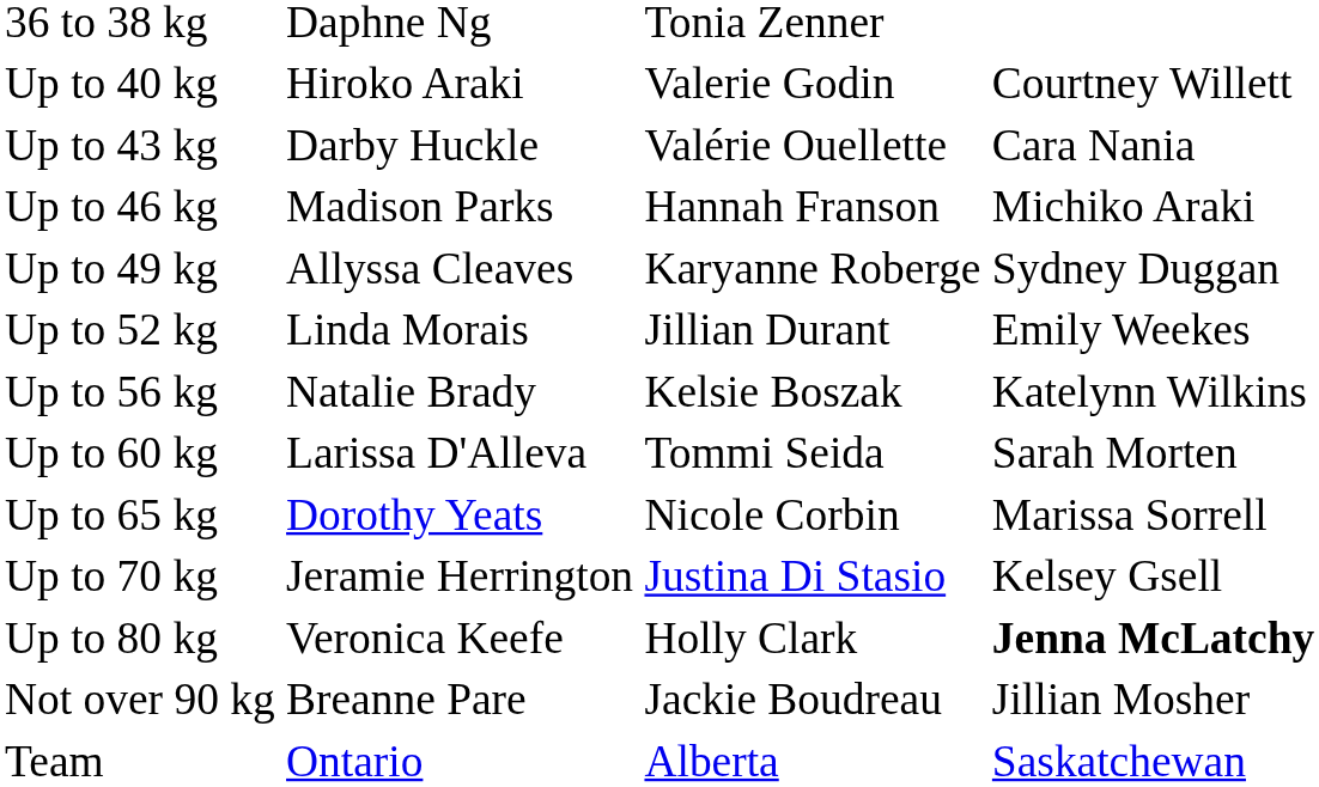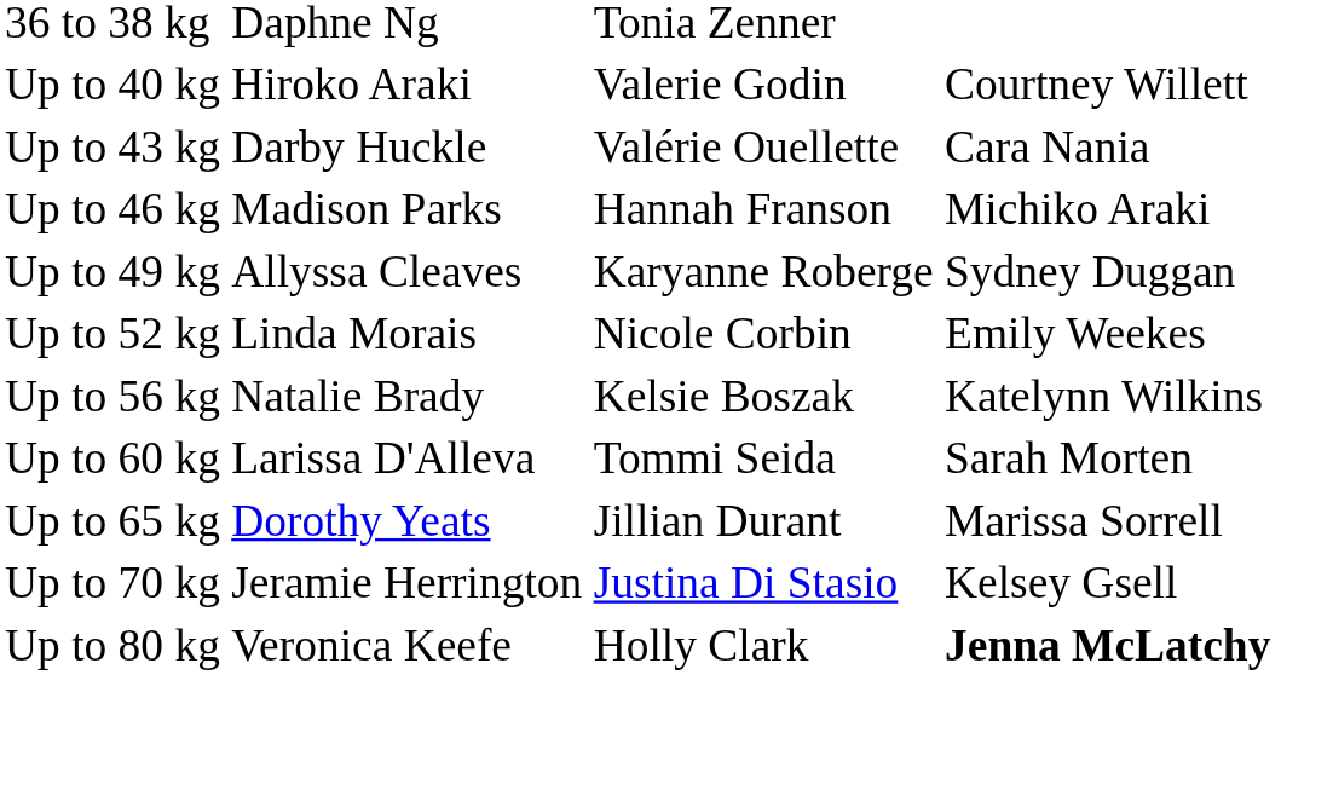Up to 52 kg | column 3: Jillian Durant -> Nicole Corbin
Up to 65 kg | column 3: Nicole Corbin -> Jillian Durant
- row: Not over 90 kg | Breanne Pare | Jackie Boudreau | Jillian Mosher
- row: Team | Ontario | Alberta | Saskatchewan
